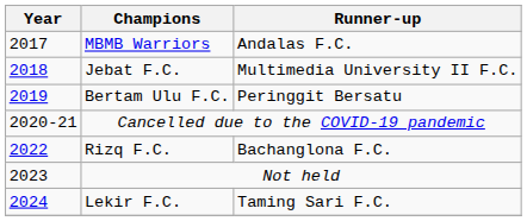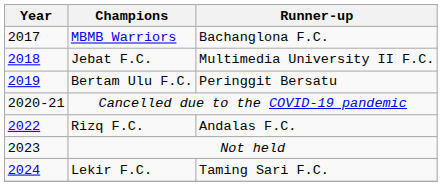MBMB Warriors | Runner-up: Andalas F.C. -> Bachanglona F.C.
Rizq F.C. | Runner-up: Bachanglona F.C. -> Andalas F.C.
